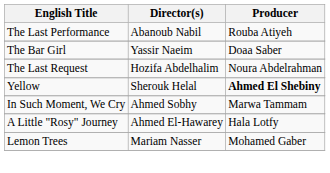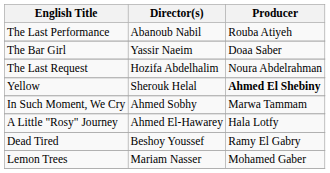+ row: Dead Tired | Beshoy Youssef | Ramy El Gabry
